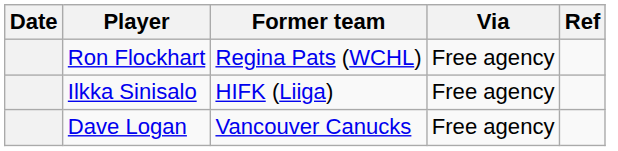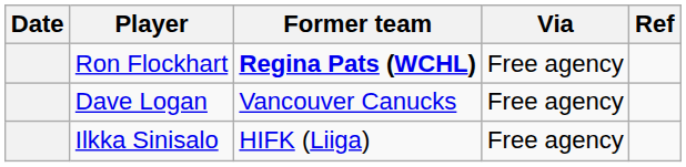Ron Flockhart | Former team: normal -> bold
rows swapped: Ilkka Sinisalo <-> Dave Logan
